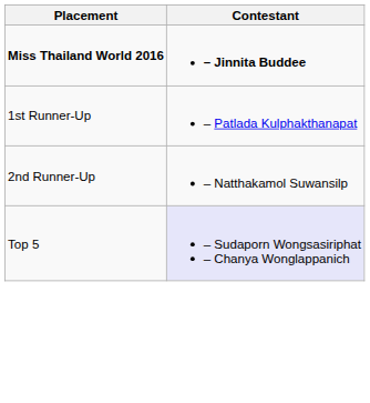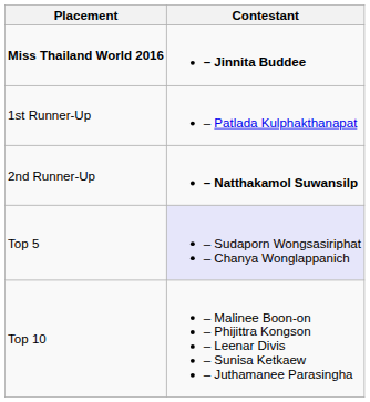2nd Runner-Up | Contestant: normal -> bold
+ row: Top 10 | – Malinee Boon-on – Phijittra Kongson – Leenar Divis – Sunisa Ketkaew – Juthamanee Parasingha
